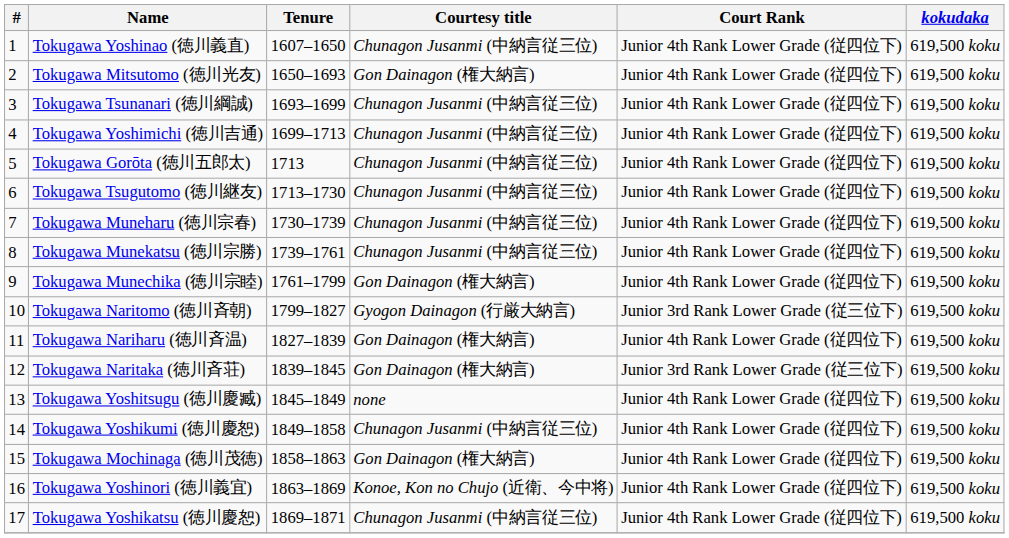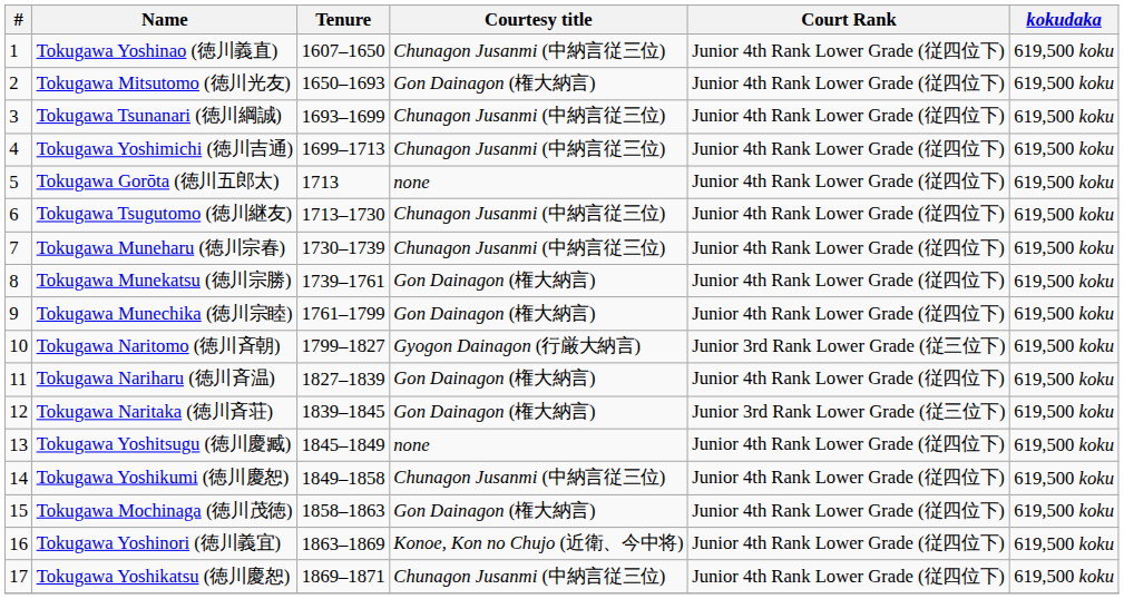Tokugawa Gorōta (徳川五郎太) | Courtesy title: Chunagon Jusanmi (中納言従三位) -> none
Tokugawa Munekatsu (徳川宗勝) | Courtesy title: Chunagon Jusanmi (中納言従三位) -> Gon Dainagon (権大納言)
